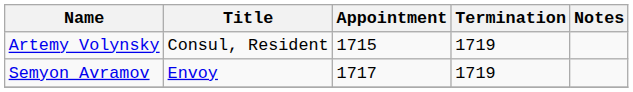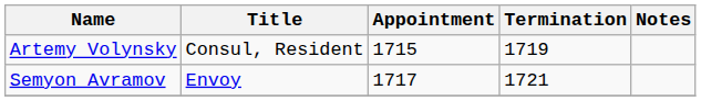Semyon Avramov | Termination: 1719 -> 1721
